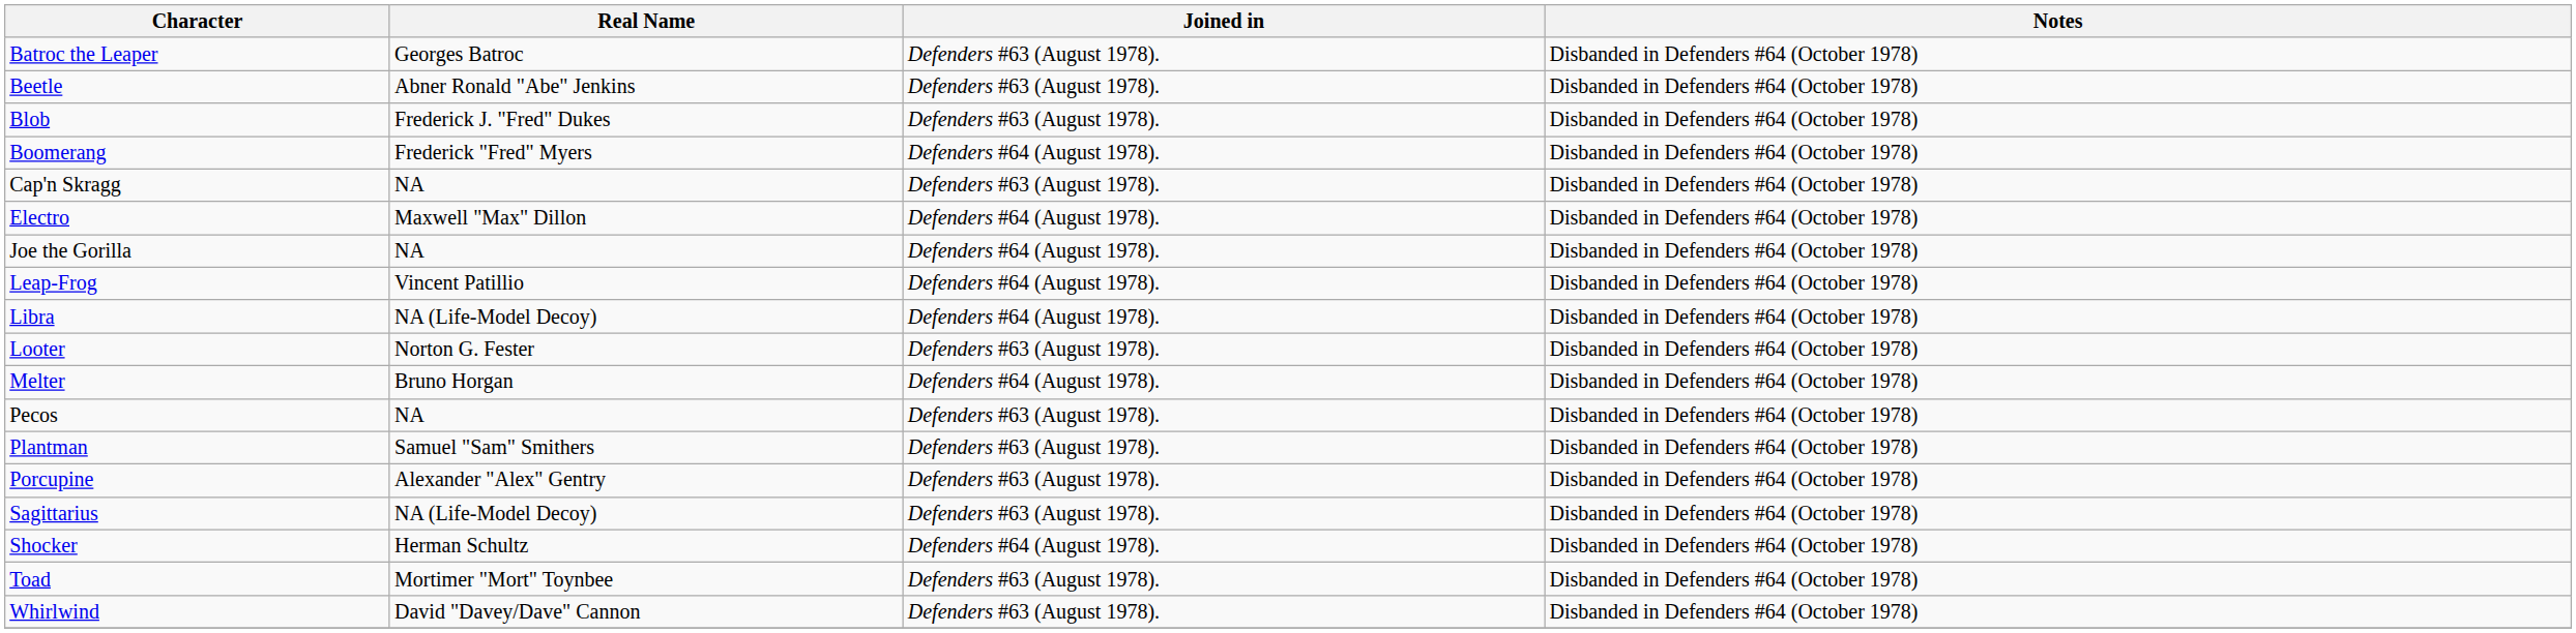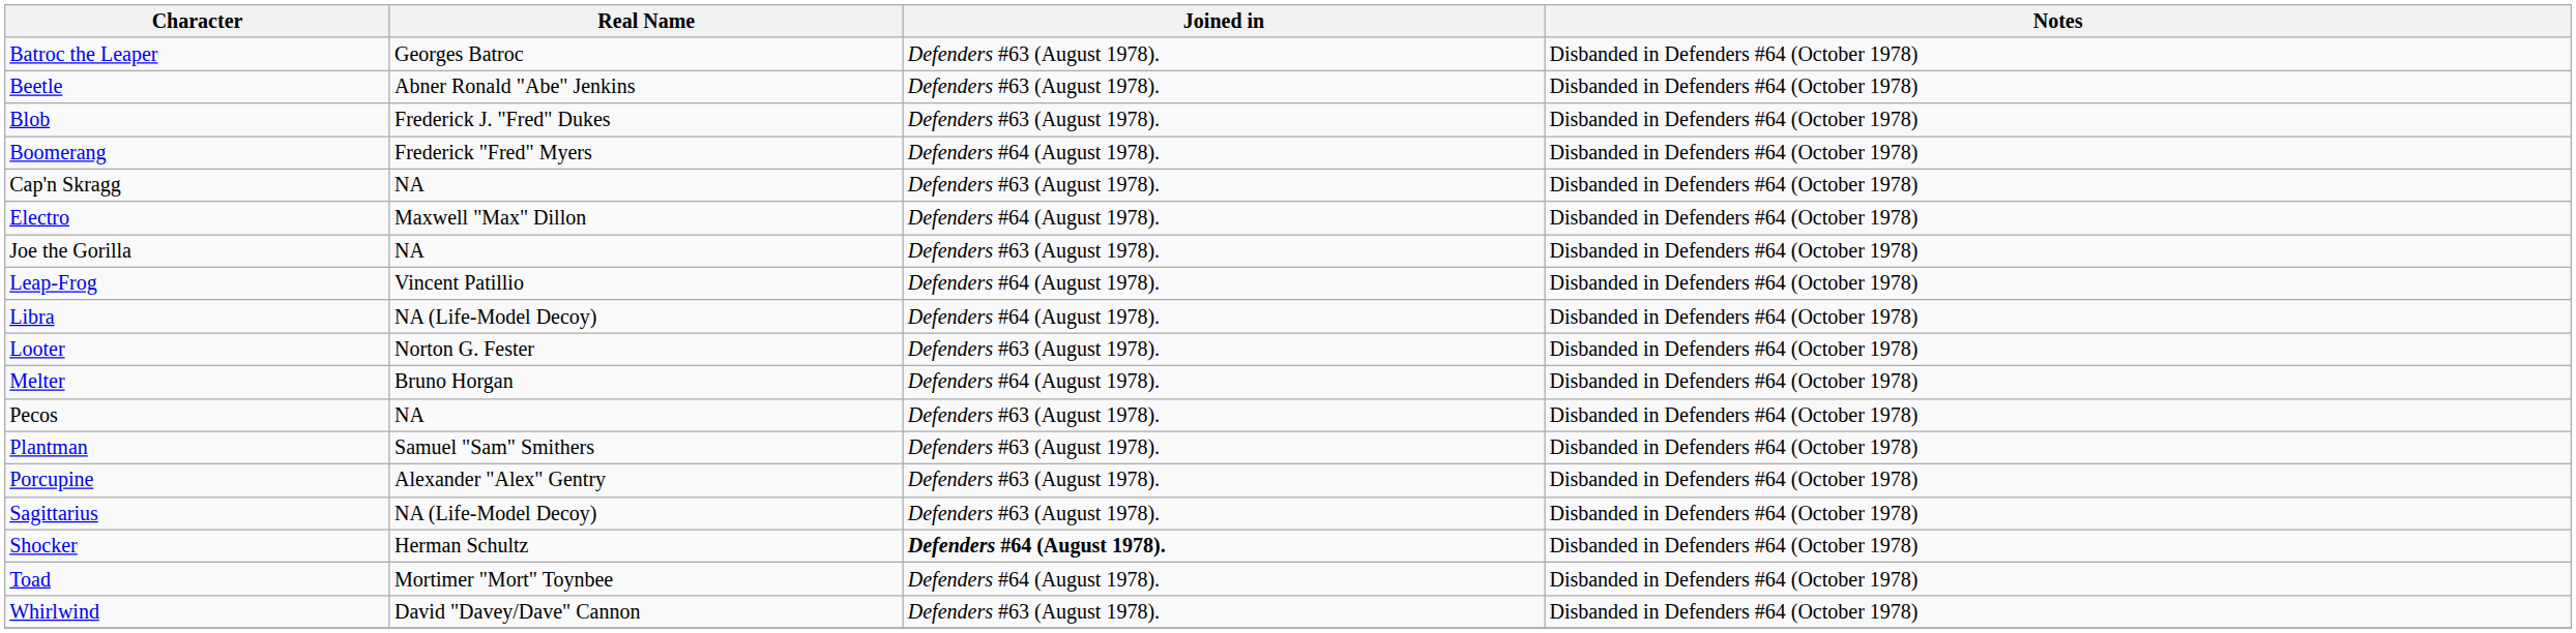Joe the Gorilla | Joined in: Defenders #64 (August 1978). -> Defenders #63 (August 1978).
Shocker | Joined in: normal -> bold
Toad | Joined in: Defenders #63 (August 1978). -> Defenders #64 (August 1978).
